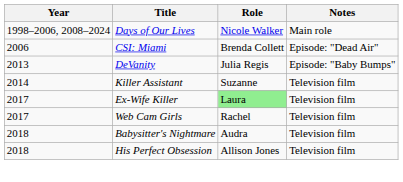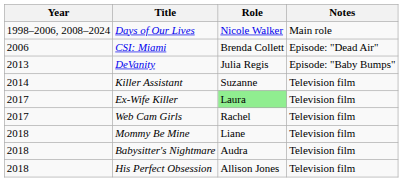+ row: 2018 | Mommy Be Mine | Liane | Television film
